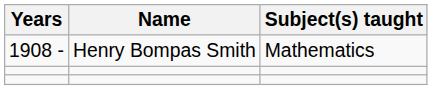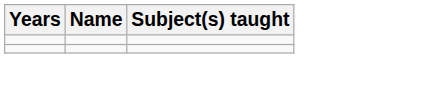- row: 1908 - | Henry Bompas Smith | Mathematics
